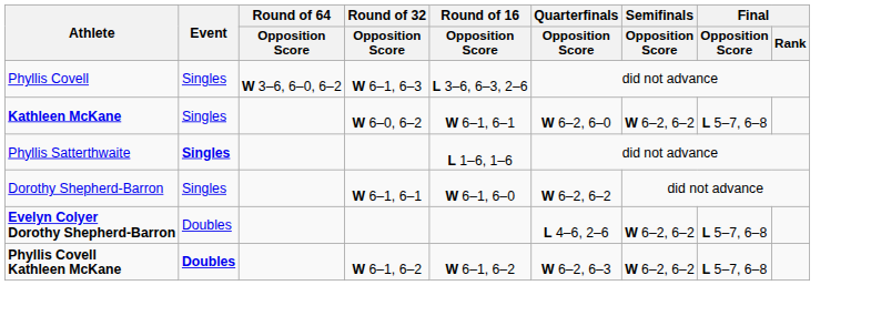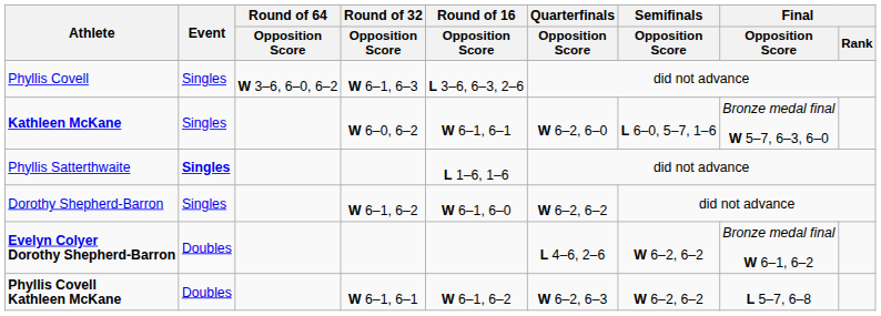Kathleen McKane | Semifinals / Opposition Score: W 6–2, 6–2 -> L 6–0, 5–7, 1–6
Kathleen McKane | Final / Opposition Score: L 5–7, 6–8 -> Bronze medal final W 5–7, 6–3, 6–0
Dorothy Shepherd-Barron | Round of 32 / Opposition Score: W 6–1, 6–1 -> W 6–1, 6–2
Evelyn Colyer Dorothy Shepherd-Barron | Final / Opposition Score: L 5–7, 6–8 -> Bronze medal final W 6–1, 6–2
Phyllis Covell Kathleen McKane | Event: bold -> normal
Phyllis Covell Kathleen McKane | Round of 32 / Opposition Score: W 6–1, 6–2 -> W 6–1, 6–1
